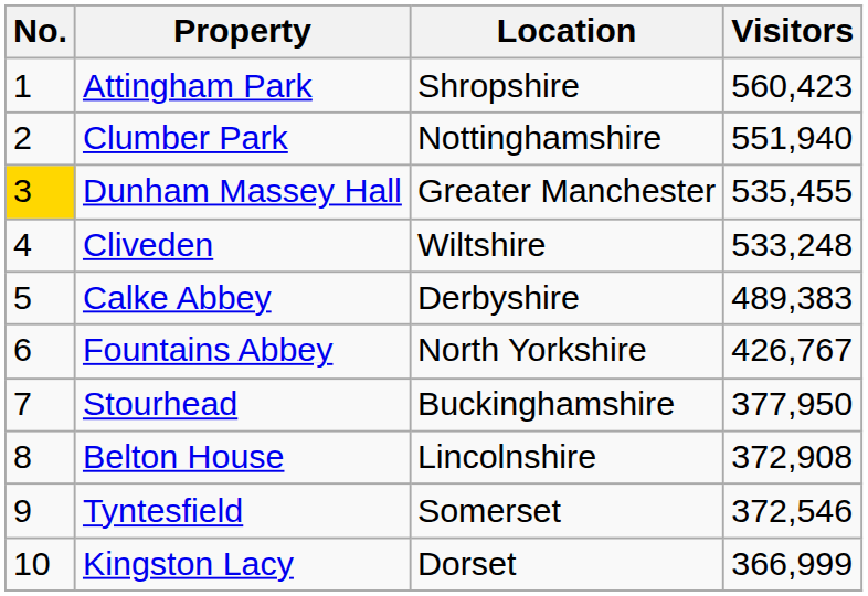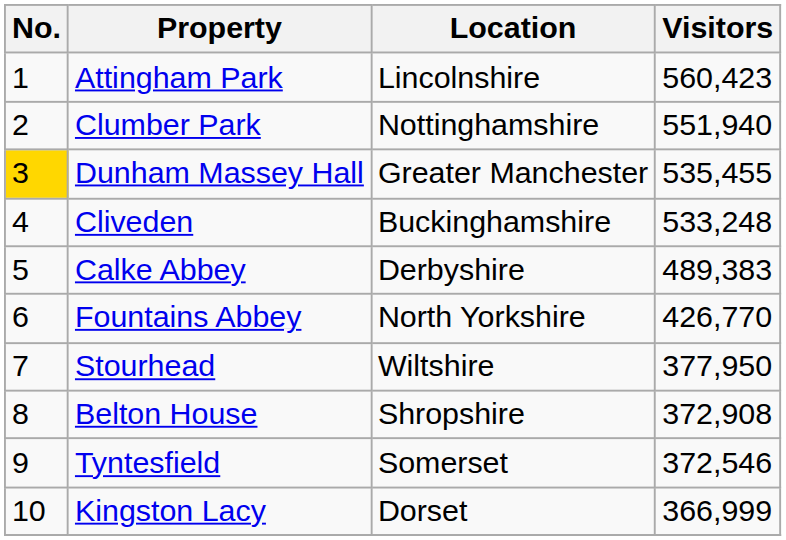Attingham Park | Location: Shropshire -> Lincolnshire
Cliveden | Location: Wiltshire -> Buckinghamshire
Fountains Abbey | Visitors: 426,767 -> 426,770
Stourhead | Location: Buckinghamshire -> Wiltshire
Belton House | Location: Lincolnshire -> Shropshire
